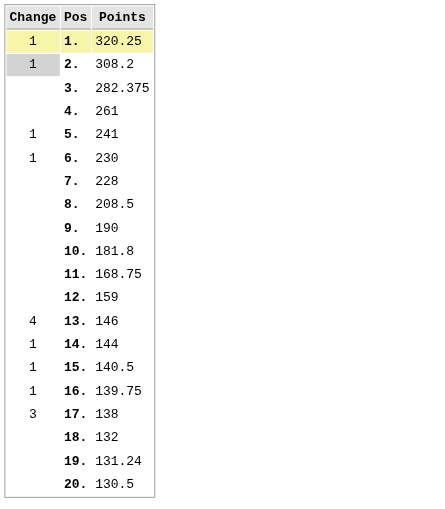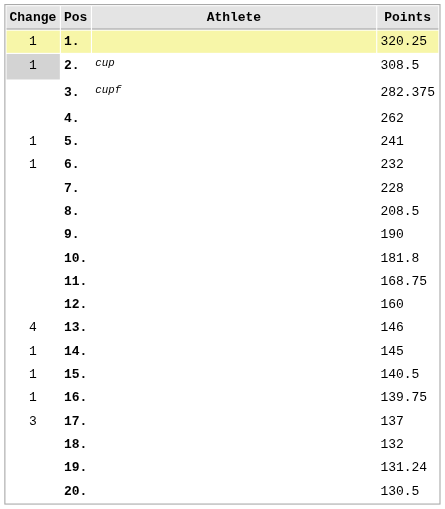+ column: Athlete | cup | cupf
2. | Points: 308.2 -> 308.5
4. | Points: 261 -> 262
6. | Points: 230 -> 232
12. | Points: 159 -> 160
14. | Points: 144 -> 145
17. | Points: 138 -> 137
